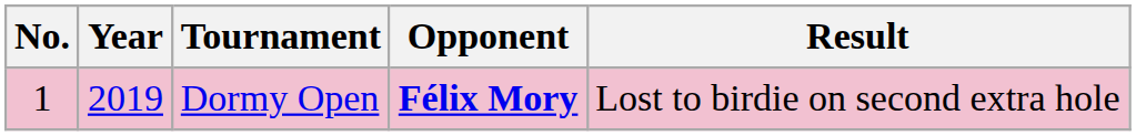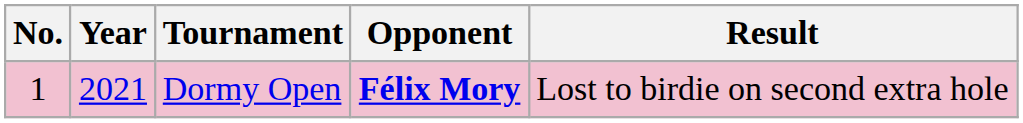Dormy Open | Year: 2019 -> 2021
